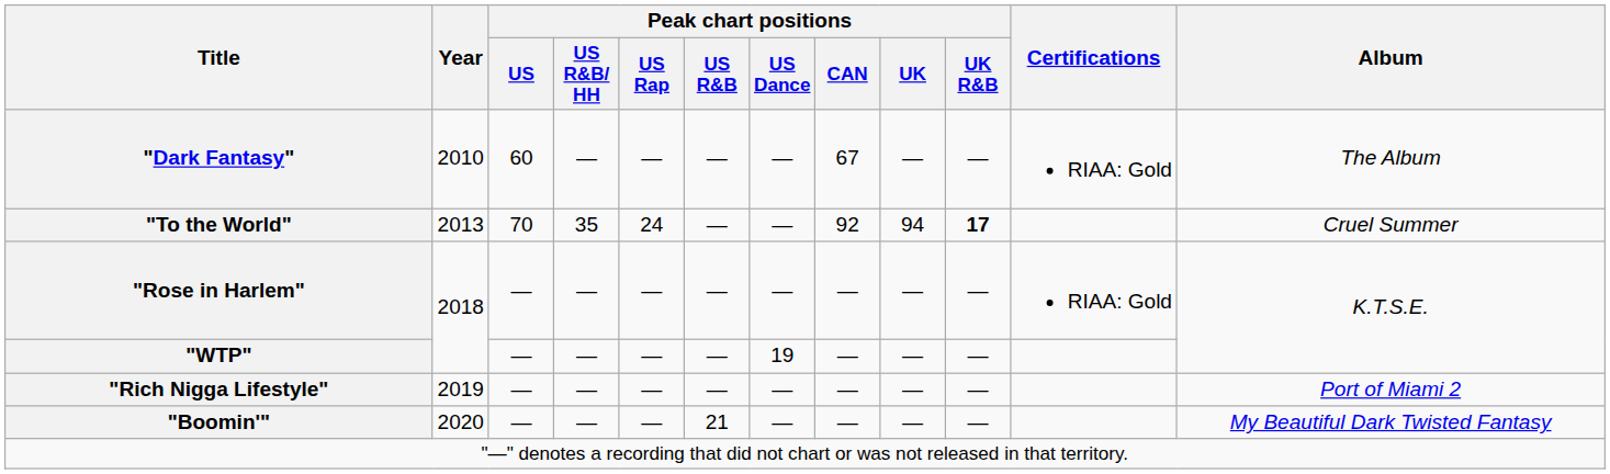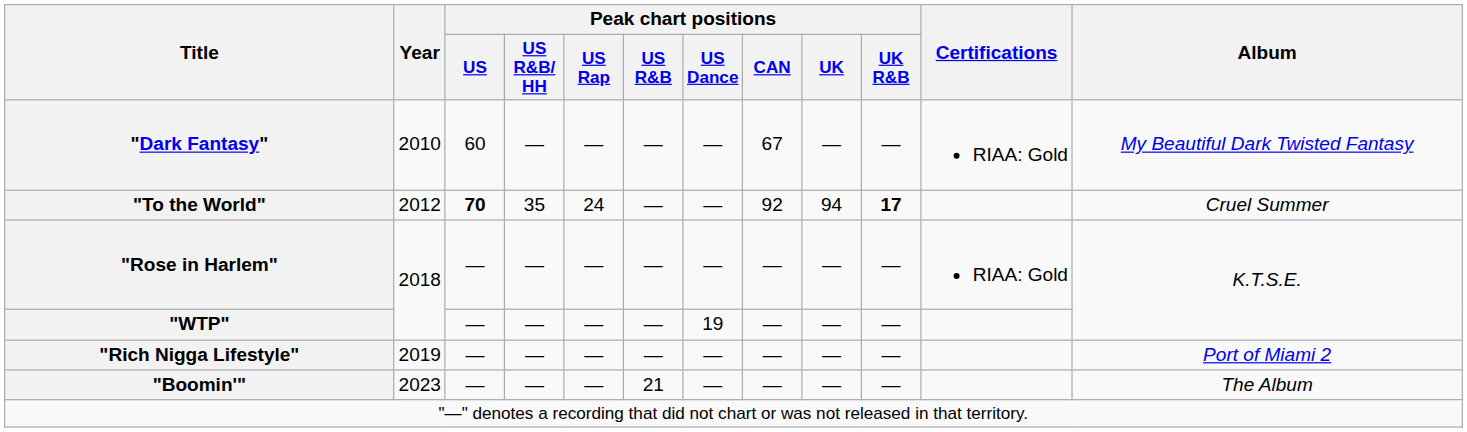"Dark Fantasy" | Album: The Album -> My Beautiful Dark Twisted Fantasy
"To the World" | Year: 2013 -> 2012
"To the World" | Peak chart positions / US: normal -> bold
"Boomin'" | Year: 2020 -> 2023
"Boomin'" | Album: My Beautiful Dark Twisted Fantasy -> The Album
